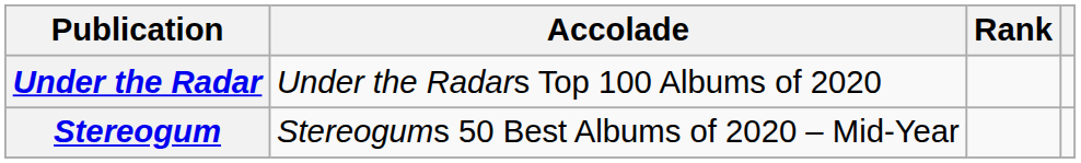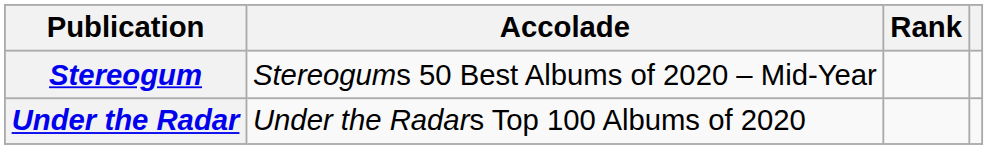rows swapped: Stereogum <-> Under the Radar
